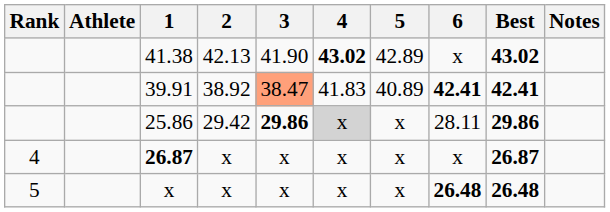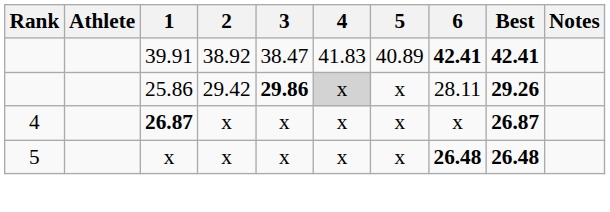- row: 41.38 | 42.13 | 41.90 | 43.02 | 42.89 | x | 43.02
39.91 | 3: lightsalmon background -> no background
25.86 | Best: 29.86 -> 29.26
